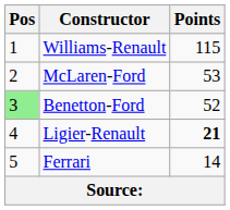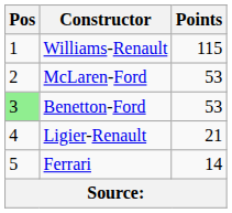Benetton-Ford | Points: 52 -> 53
Ligier-Renault | Points: bold -> normal
